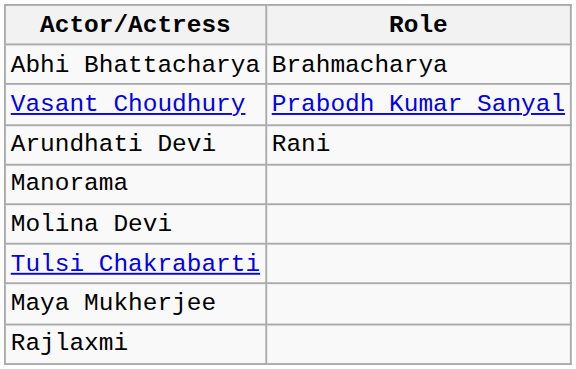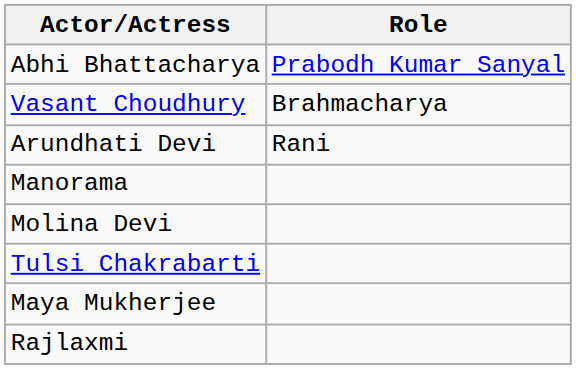Abhi Bhattacharya | Role: Brahmacharya -> Prabodh Kumar Sanyal
Vasant Choudhury | Role: Prabodh Kumar Sanyal -> Brahmacharya
